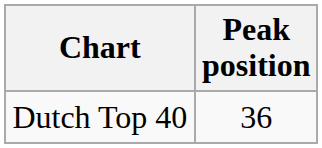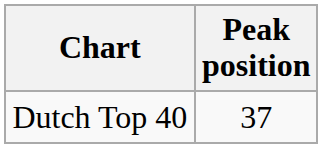Dutch Top 40 | Peak position: 36 -> 37
